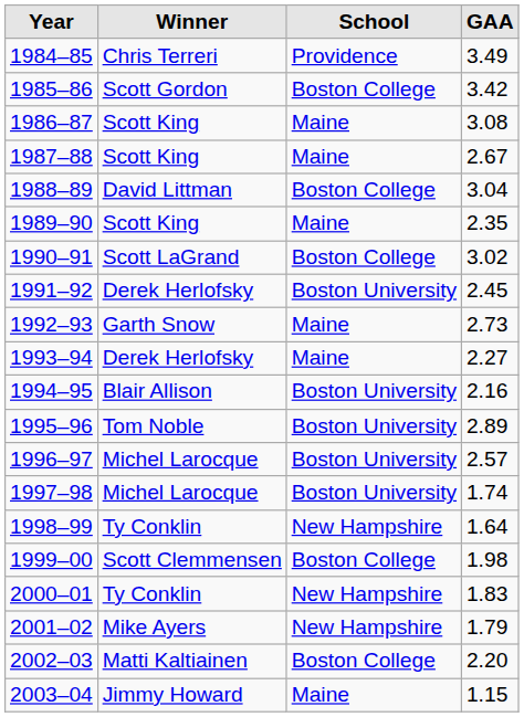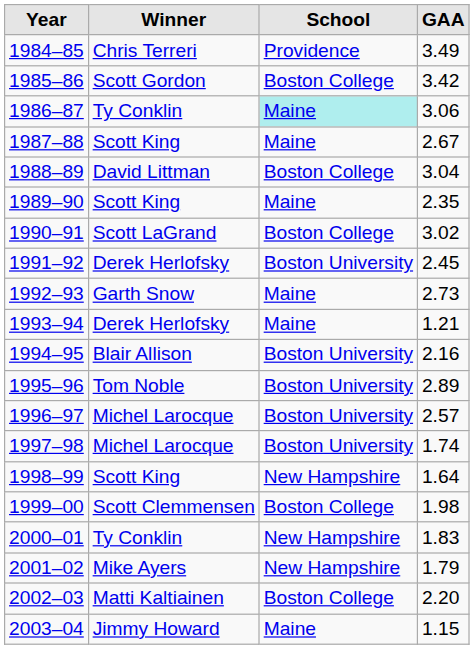1986–87 | Winner: Scott King -> Ty Conklin
1986–87 | School: no background -> paleturquoise background
1986–87 | GAA: 3.08 -> 3.06
1993–94 | GAA: 2.27 -> 1.21
1998–99 | Winner: Ty Conklin -> Scott King
